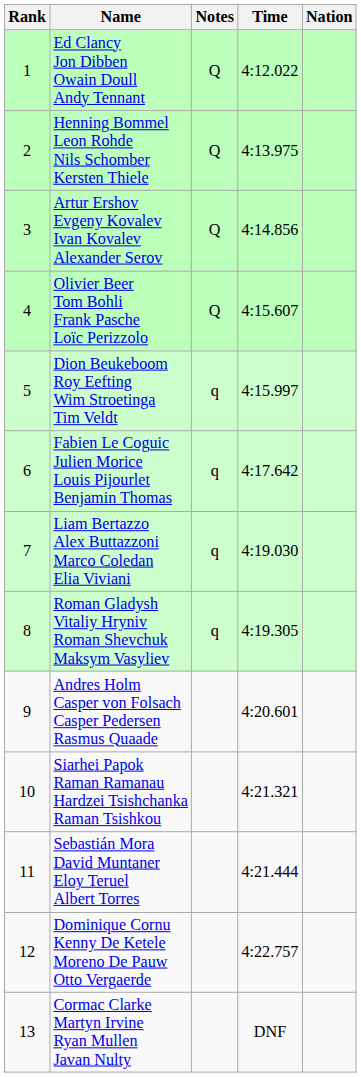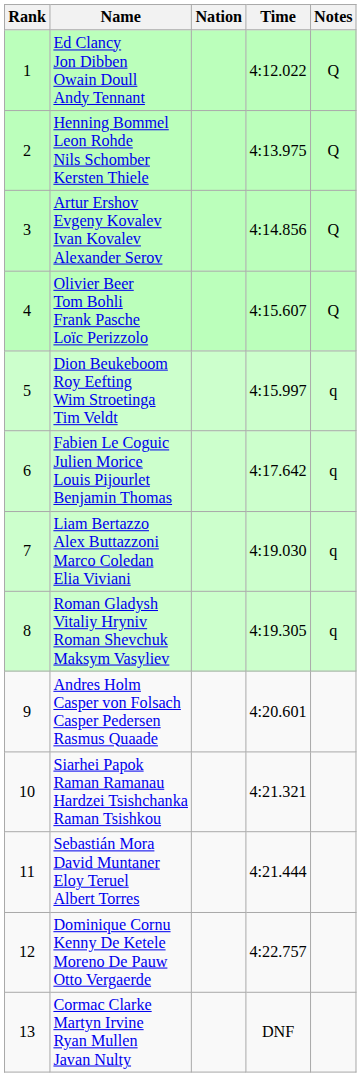columns swapped: Nation <-> Notes
